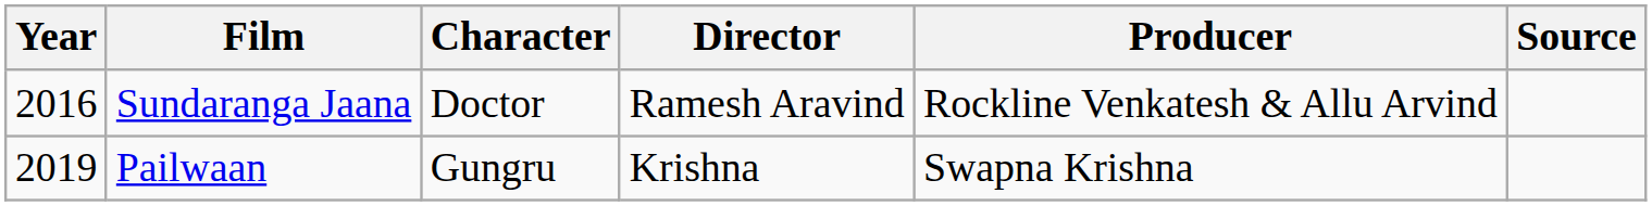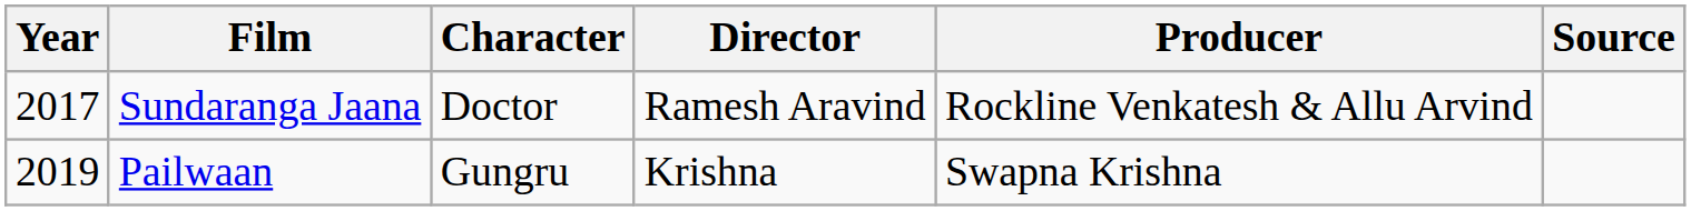Sundaranga Jaana | Year: 2016 -> 2017
